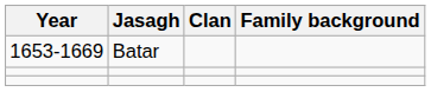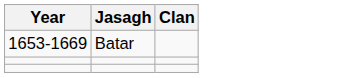- column: Family background
